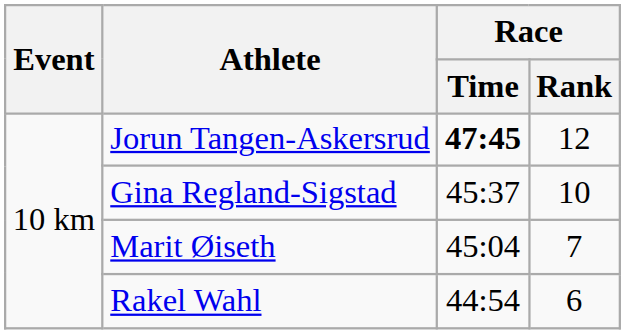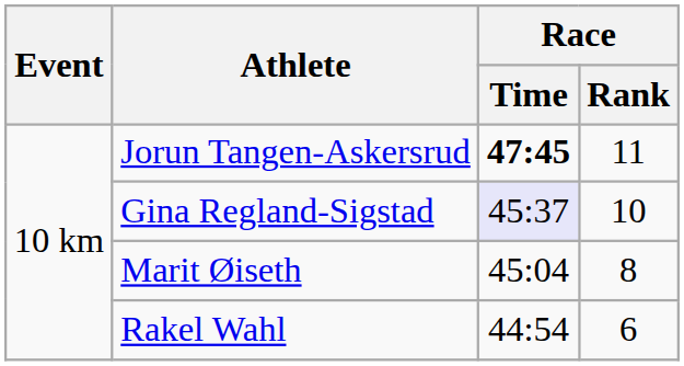Jorun Tangen-Askersrud | Race / Rank: 12 -> 11
Gina Regland-Sigstad | Race / Time: no background -> lavender background
Marit Øiseth | Race / Rank: 7 -> 8
